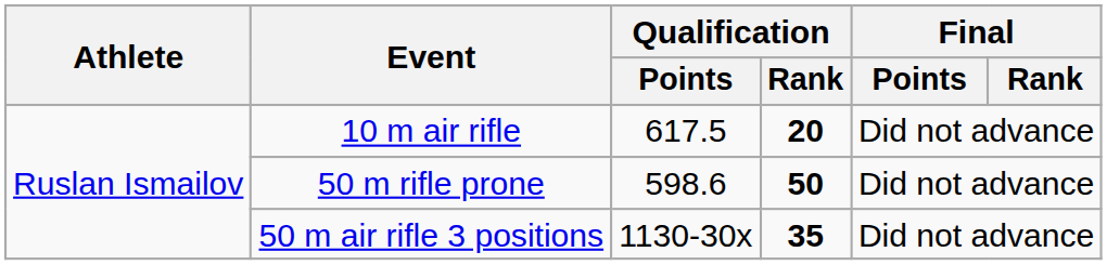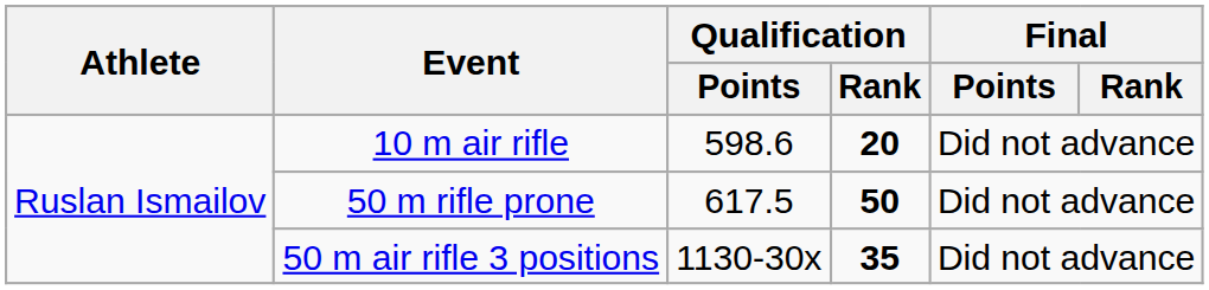10 m air rifle | Qualification / Points: 617.5 -> 598.6
50 m rifle prone | Qualification / Points: 598.6 -> 617.5
